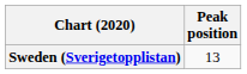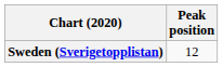Sweden (Sverigetopplistan) | Peak position: 13 -> 12
